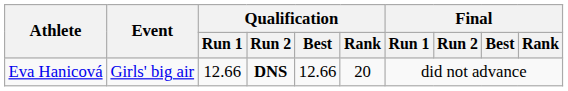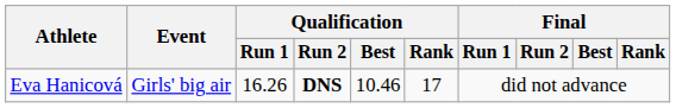Eva Hanicová | Qualification / Run 1: 12.66 -> 16.26
Eva Hanicová | Qualification / Best: 12.66 -> 10.46
Eva Hanicová | Qualification / Rank: 20 -> 17
